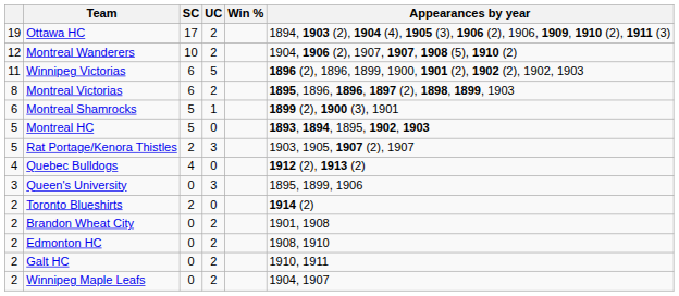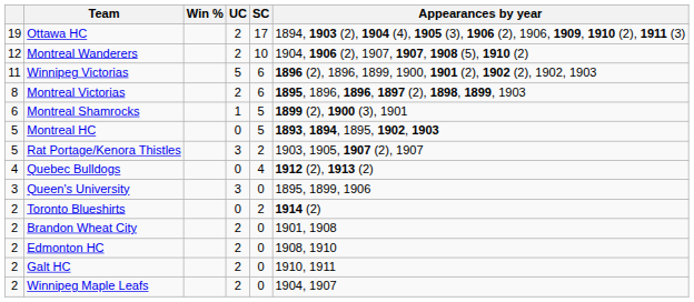columns swapped: SC <-> Win %
